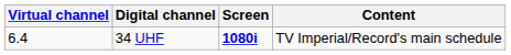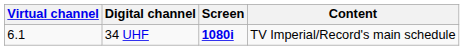34 UHF | Virtual channel: 6.4 -> 6.1
